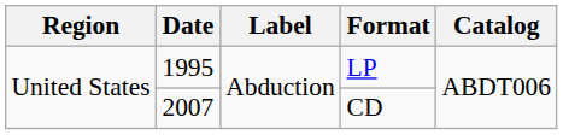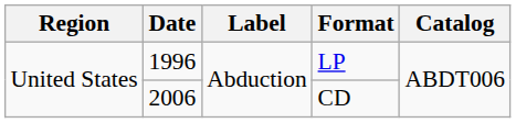LP | Date: 1995 -> 1996
CD | Date: 2007 -> 2006
